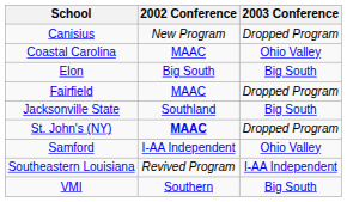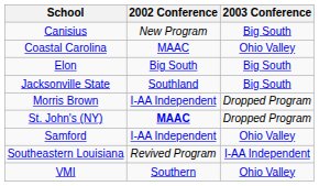Canisius | 2003 Conference: Dropped Program -> Big South
- row: Fairfield | MAAC | Dropped Program
+ row: Morris Brown | I-AA Independent | Dropped Program
VMI | 2003 Conference: Big South -> Ohio Valley
